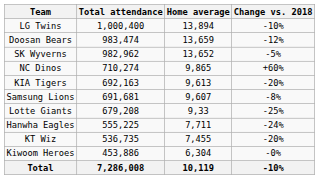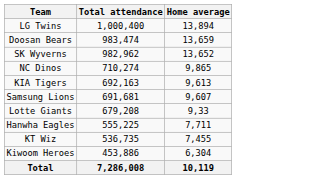- column: Change vs. 2018 | -10% | -12% | -5% | +60% | -20% | -8% | -25% | -24% | -20% | -0% | -10%
